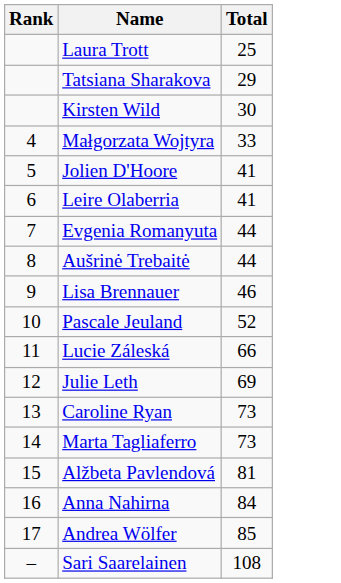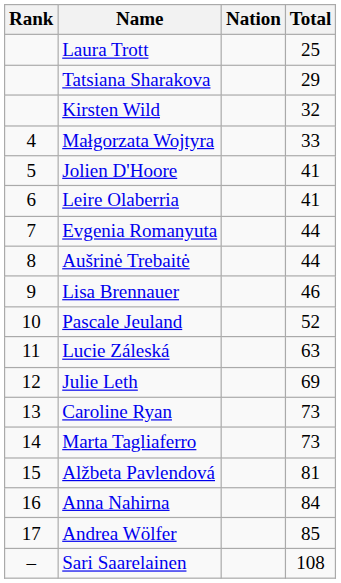+ column: Nation
Kirsten Wild | Total: 30 -> 32
Lucie Záleská | Total: 66 -> 63
